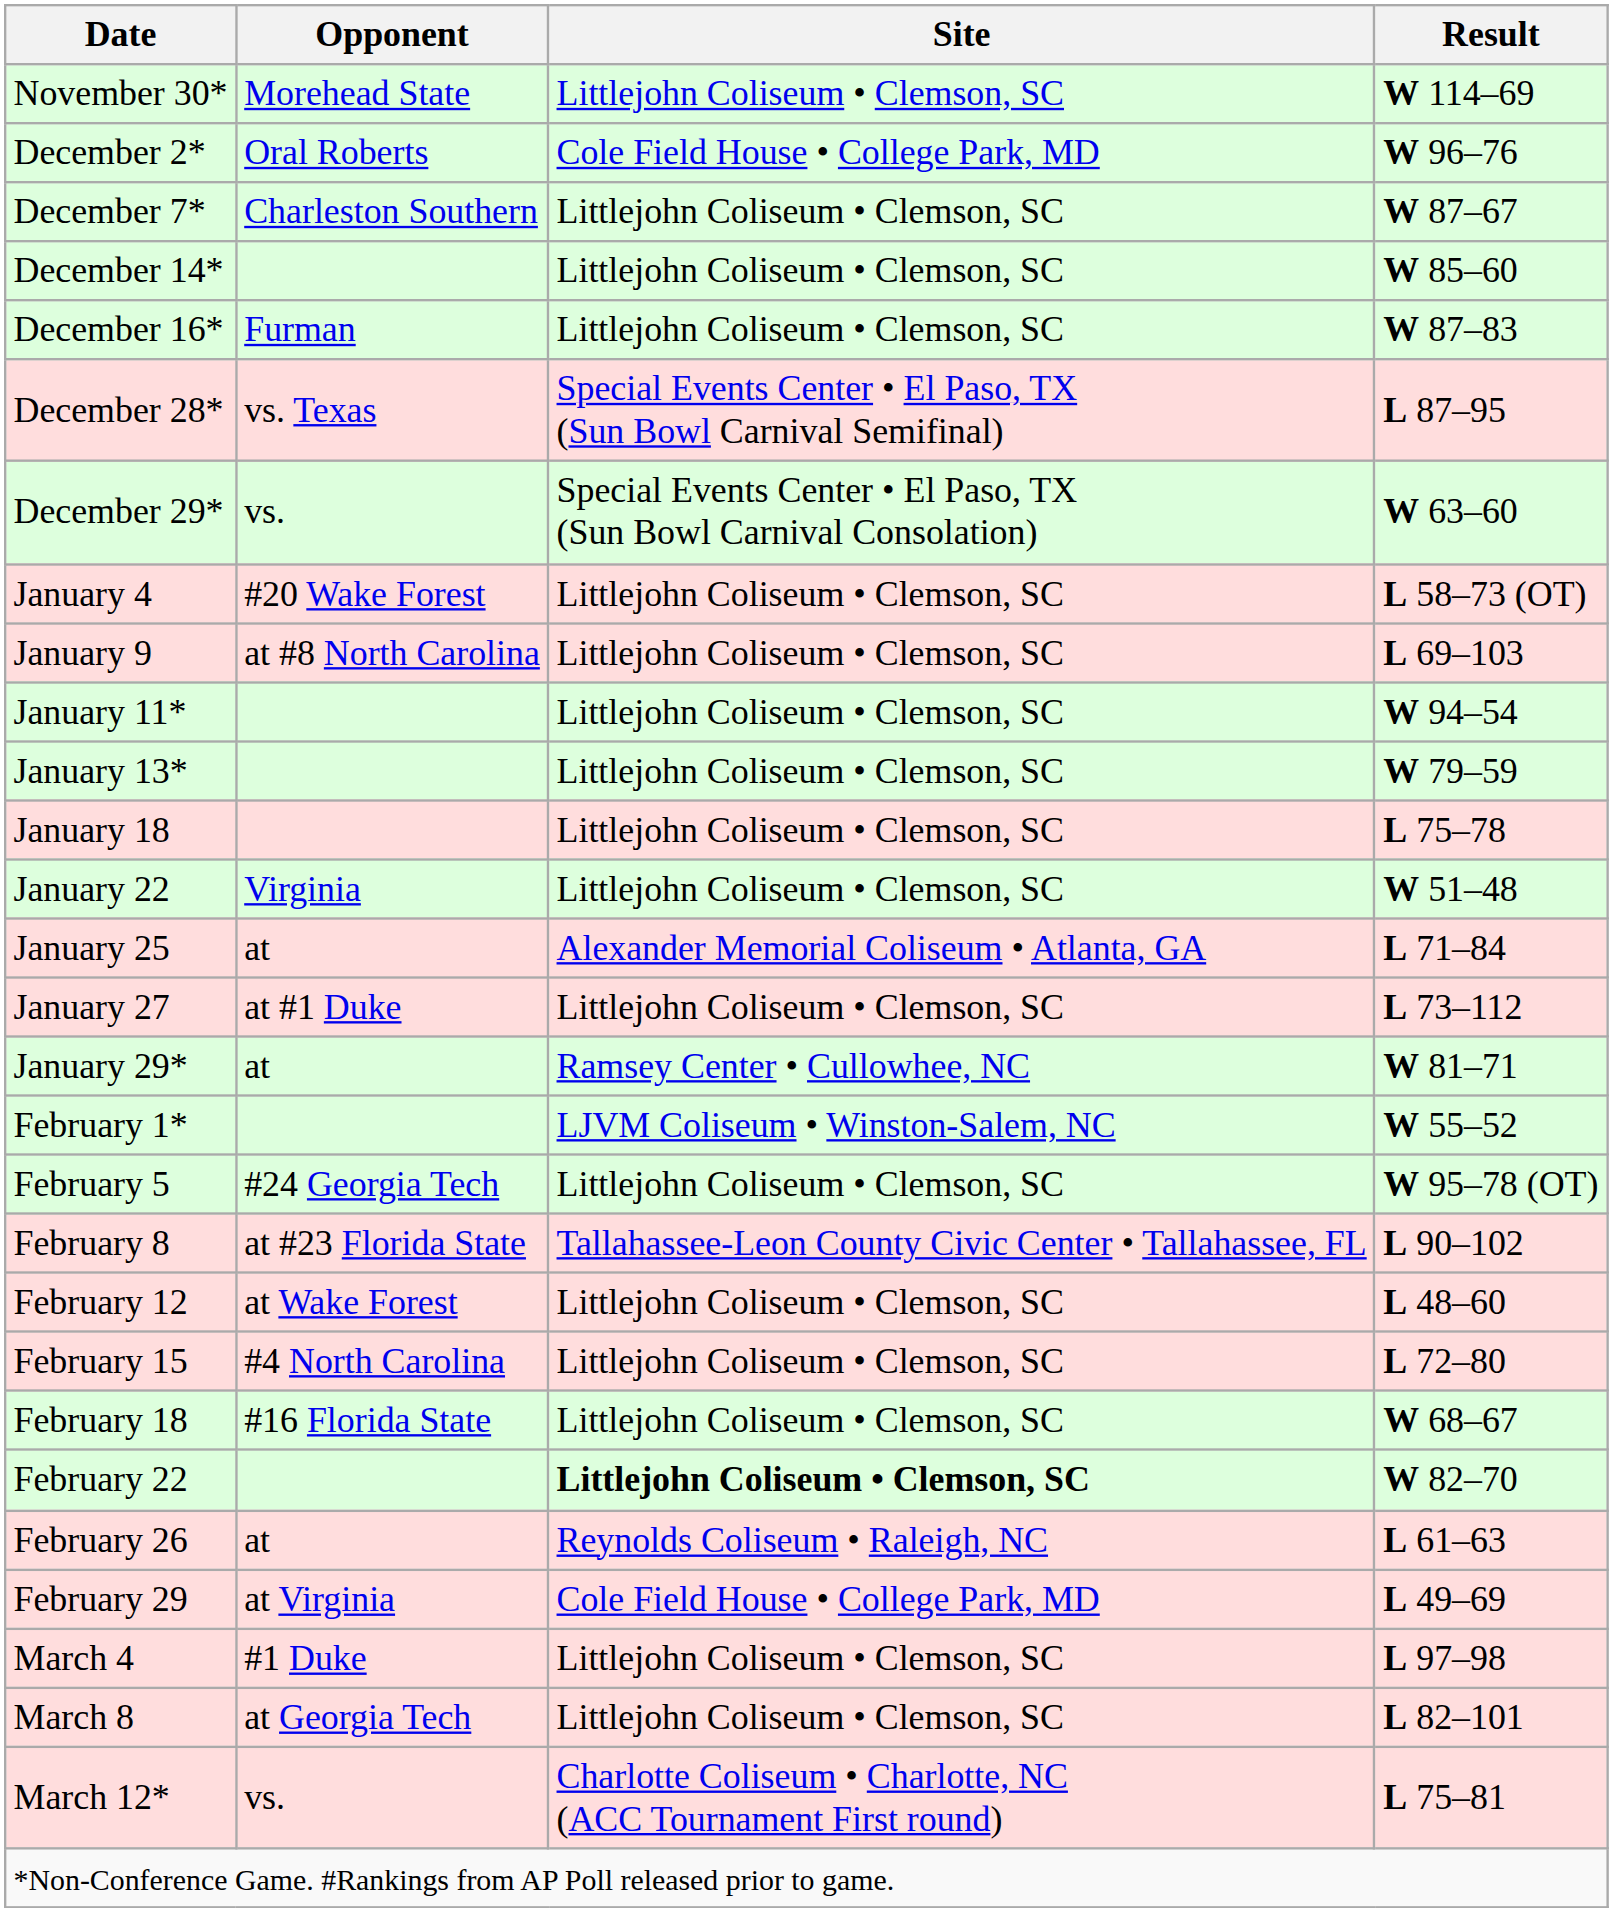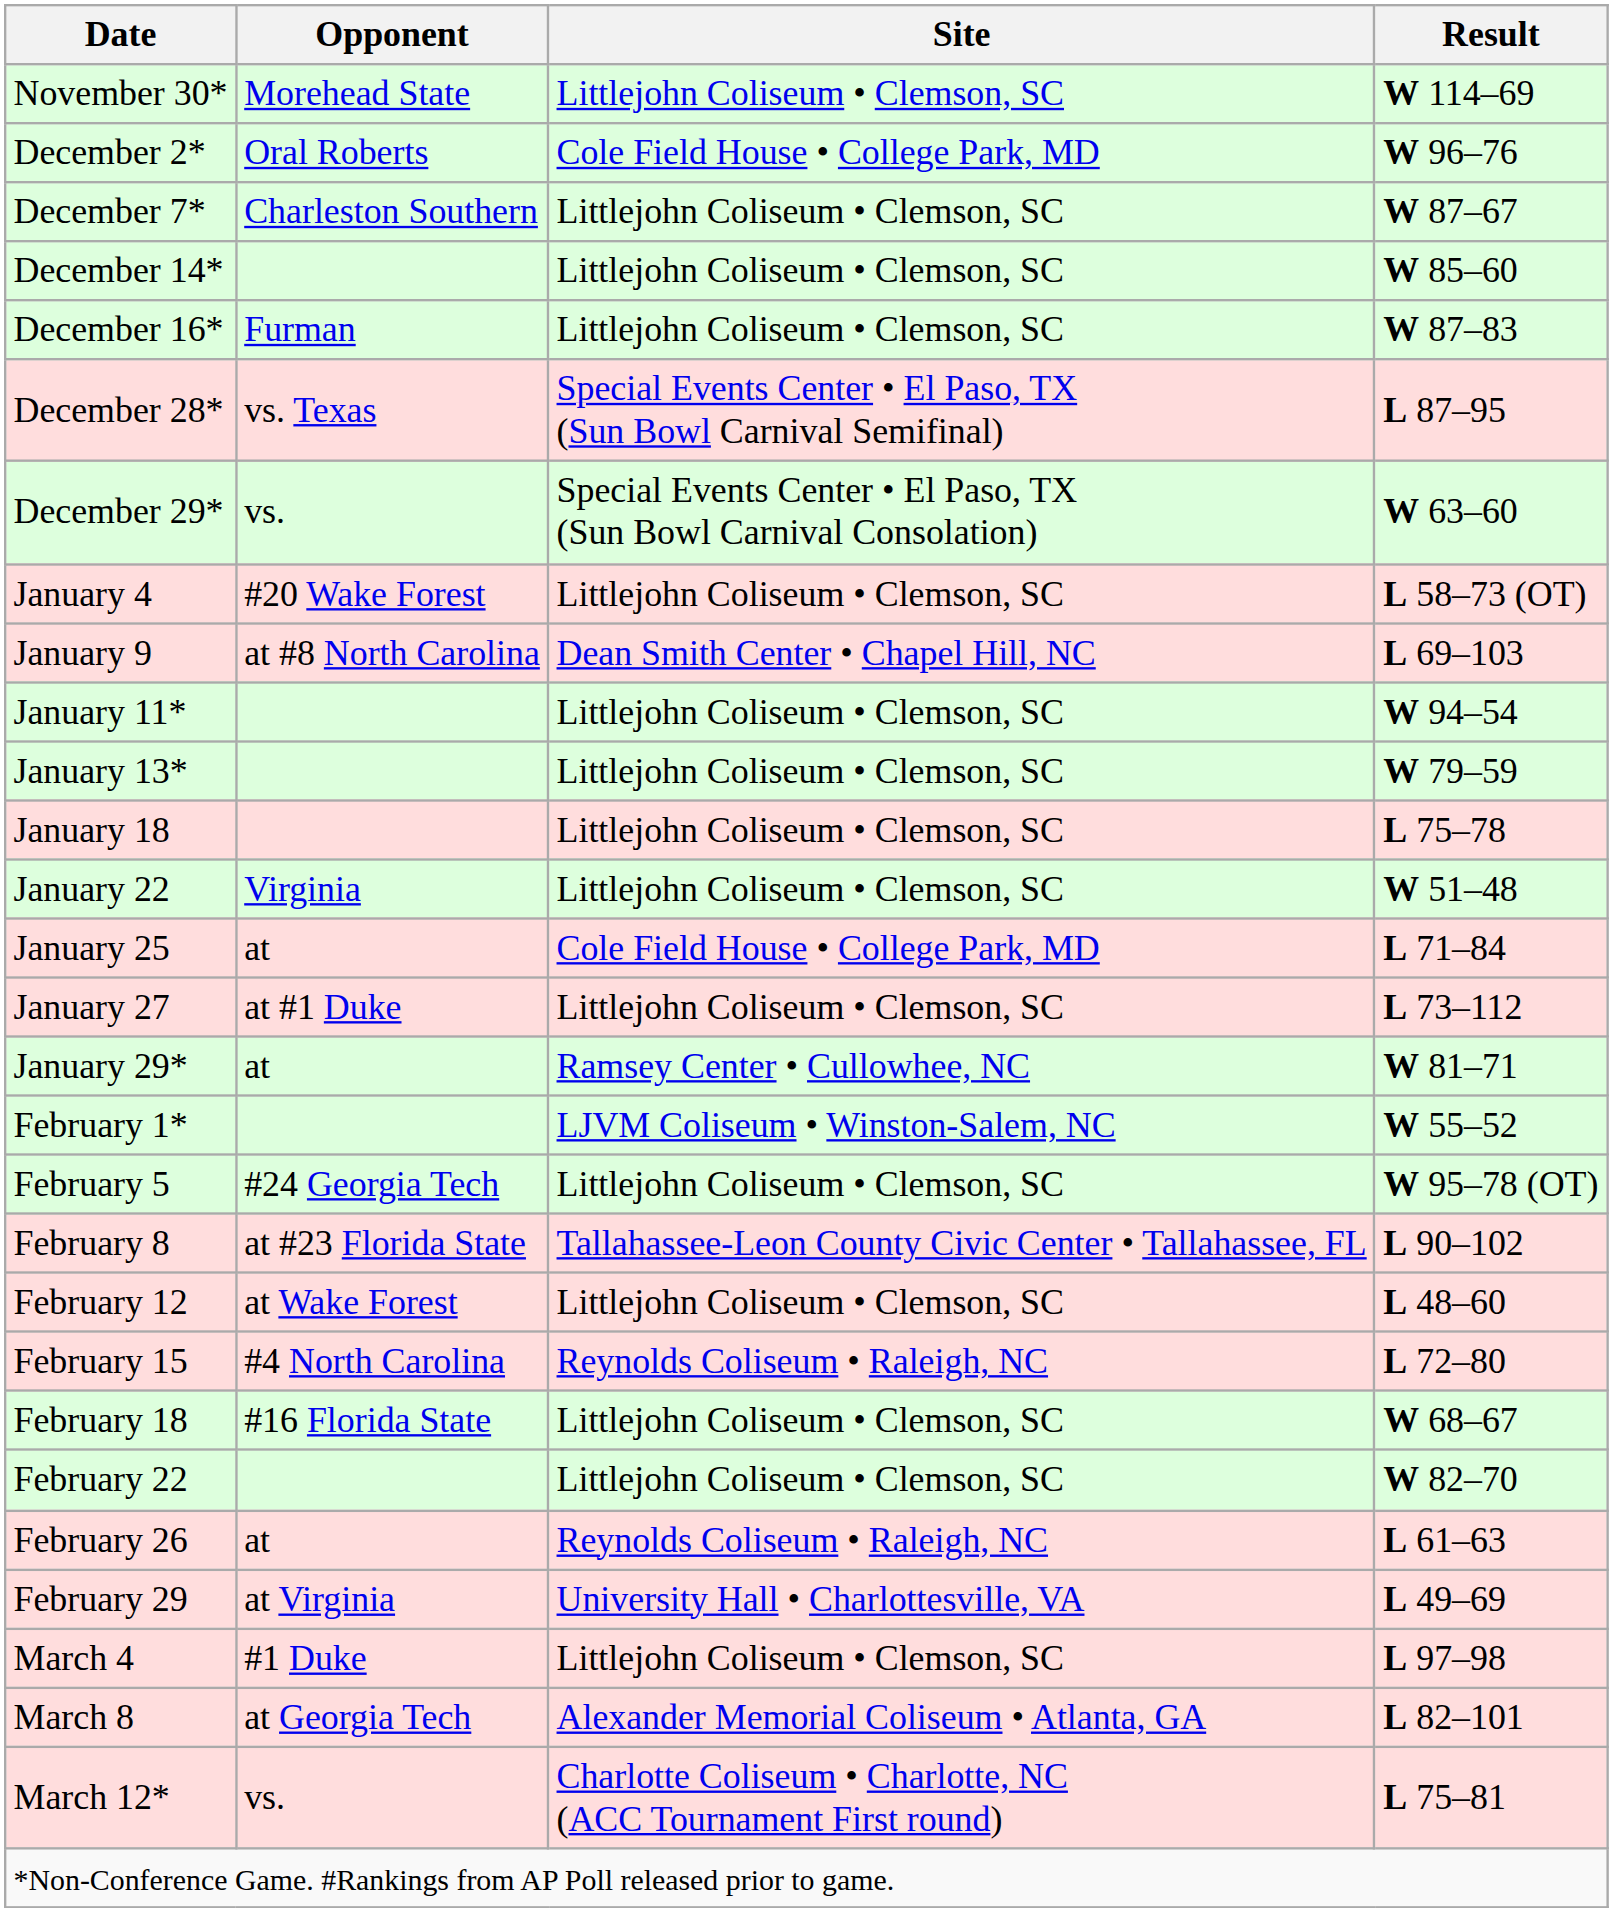January 9 | Site: Littlejohn Coliseum • Clemson, SC -> Dean Smith Center • Chapel Hill, NC
January 25 | Site: Alexander Memorial Coliseum • Atlanta, GA -> Cole Field House • College Park, MD
February 15 | Site: Littlejohn Coliseum • Clemson, SC -> Reynolds Coliseum • Raleigh, NC
February 22 | Site: bold -> normal
February 29 | Site: Cole Field House • College Park, MD -> University Hall • Charlottesville, VA
March 8 | Site: Littlejohn Coliseum • Clemson, SC -> Alexander Memorial Coliseum • Atlanta, GA
